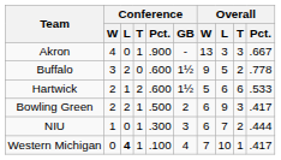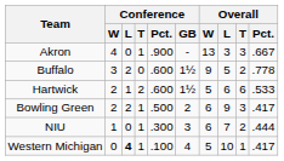Western Michigan | Overall / W: 7 -> 5
